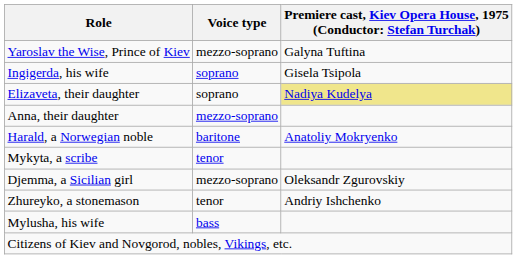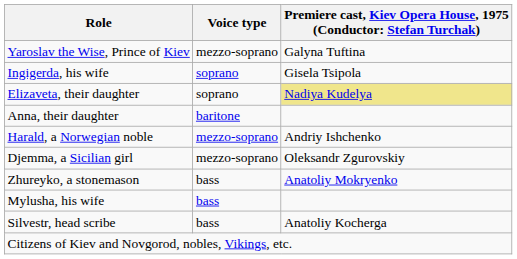Anna, their daughter | Voice type: mezzo-soprano -> baritone
Harald, a Norwegian noble | Voice type: baritone -> mezzo-soprano
Harald, a Norwegian noble | column 3: Anatoliy Mokryenko -> Andriy Ishchenko
- row: Mykyta, a scribe | tenor
Zhureyko, a stonemason | Voice type: tenor -> bass
Zhureyko, a stonemason | column 3: Andriy Ishchenko -> Anatoliy Mokryenko
+ row: Silvestr, head scribe | bass | Anatoliy Kocherga
